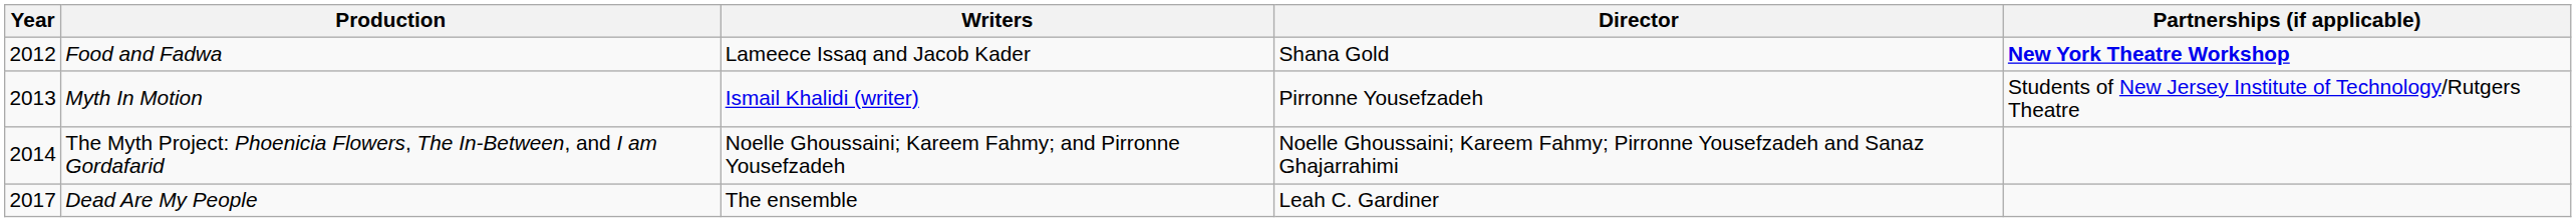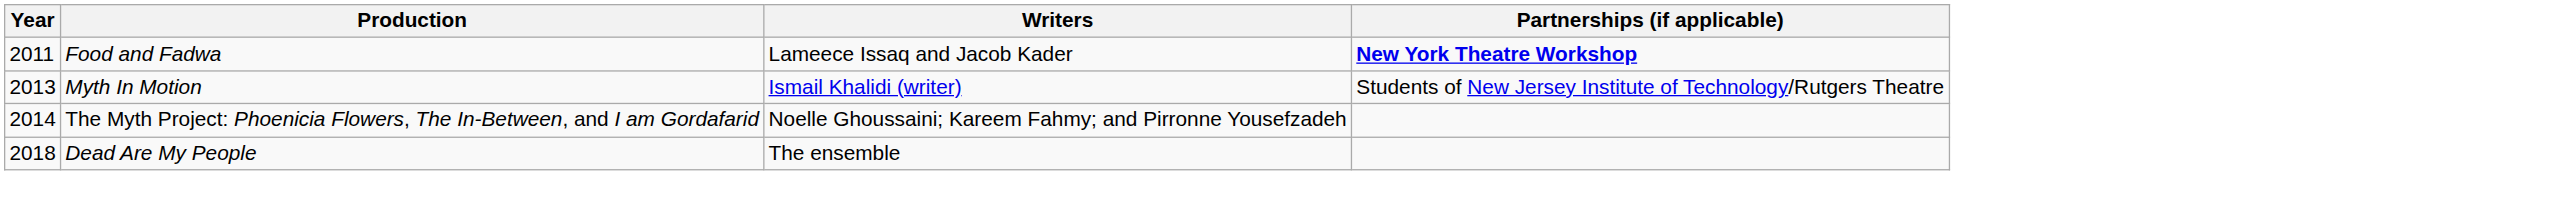- column: Director | Shana Gold | Pirronne Yousefzadeh | Noelle Ghoussaini; Kareem Fahmy; Pirronne Yousefzadeh and Sanaz Ghajarrahimi | Leah C. Gardiner
Food and Fadwa | Year: 2012 -> 2011
Dead Are My People | Year: 2017 -> 2018
